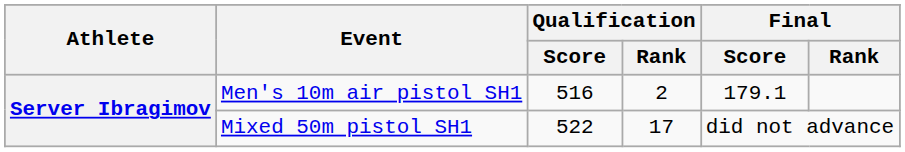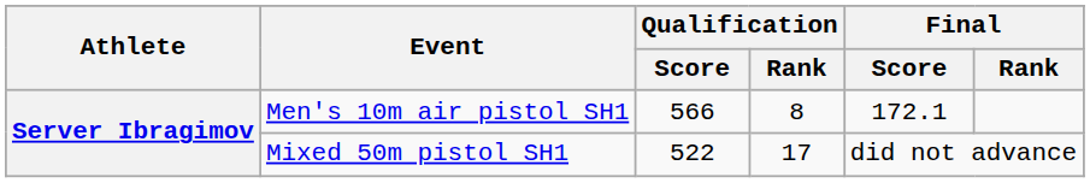Men's 10m air pistol SH1 | Qualification / Score: 516 -> 566
Men's 10m air pistol SH1 | Qualification / Rank: 2 -> 8
Men's 10m air pistol SH1 | Final / Score: 179.1 -> 172.1
